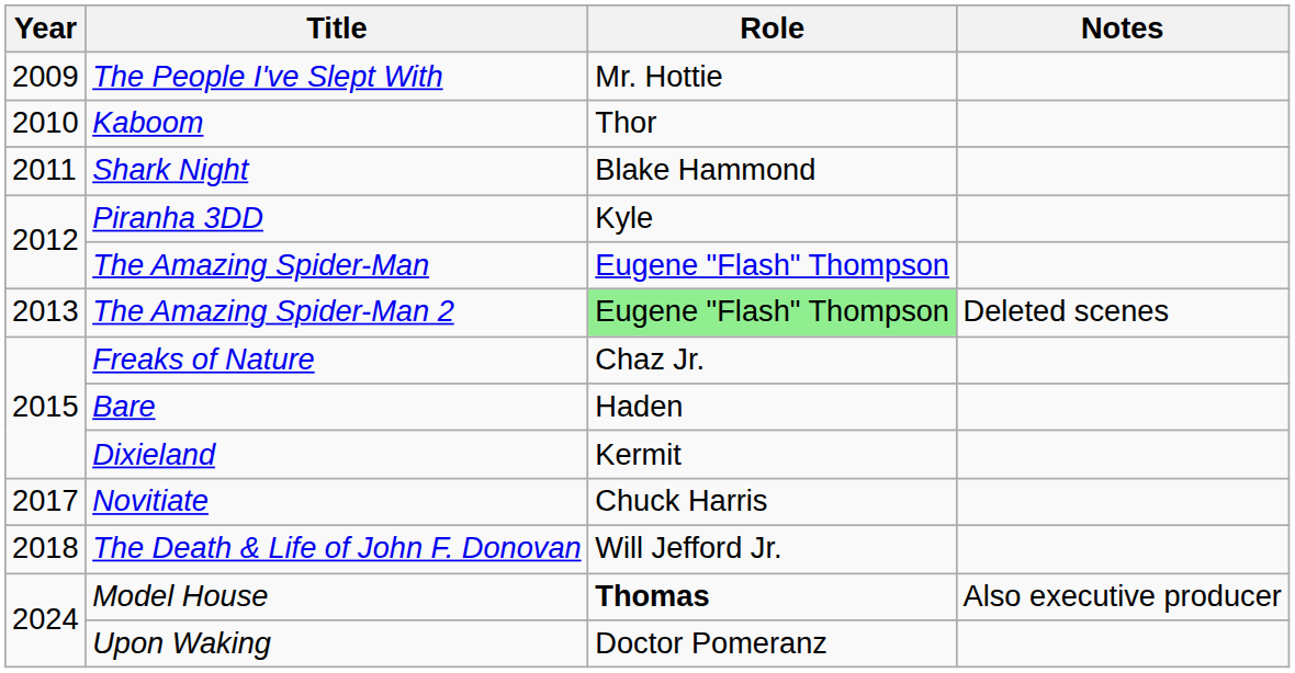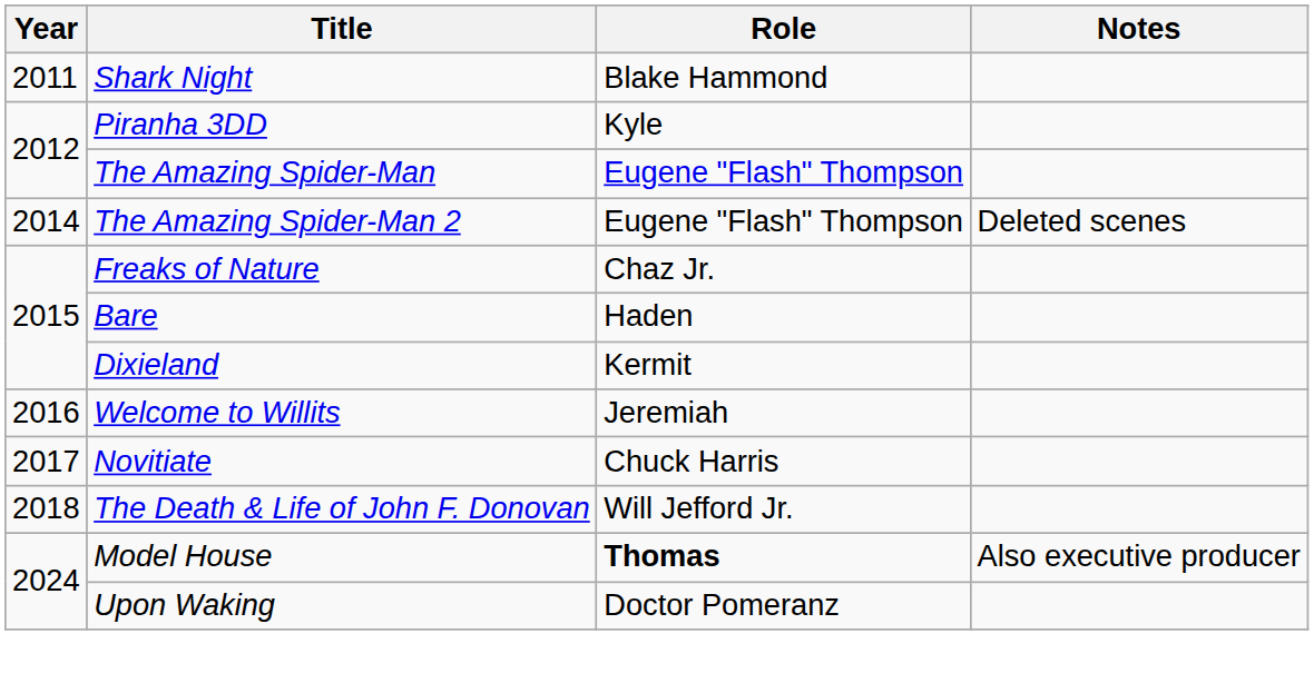- row: 2009 | The People I've Slept With | Mr. Hottie
- row: 2010 | Kaboom | Thor
The Amazing Spider-Man 2 | Year: 2013 -> 2014
The Amazing Spider-Man 2 | Role: lightgreen background -> no background
+ row: 2016 | Welcome to Willits | Jeremiah
